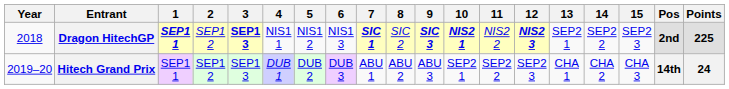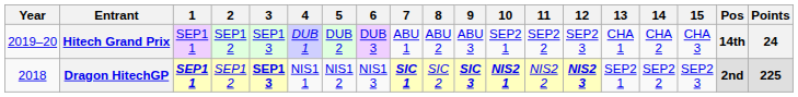rows swapped: Dragon HitechGP <-> Hitech Grand Prix
